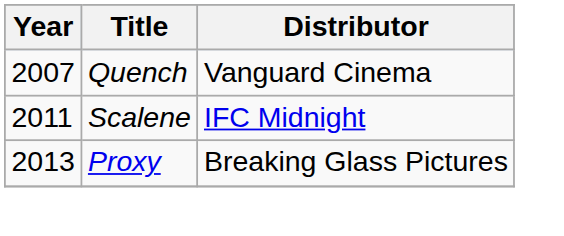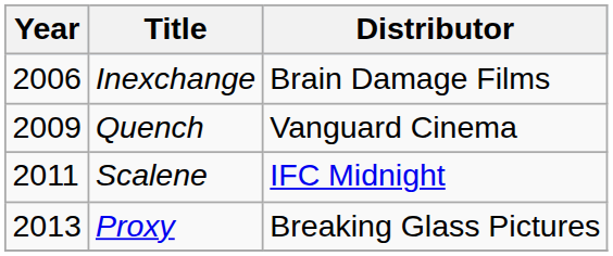+ row: 2006 | Inexchange | Brain Damage Films
Quench | Year: 2007 -> 2009
